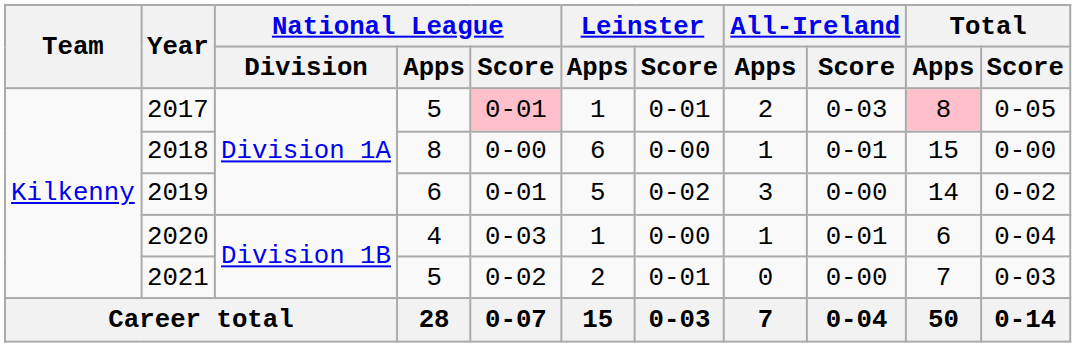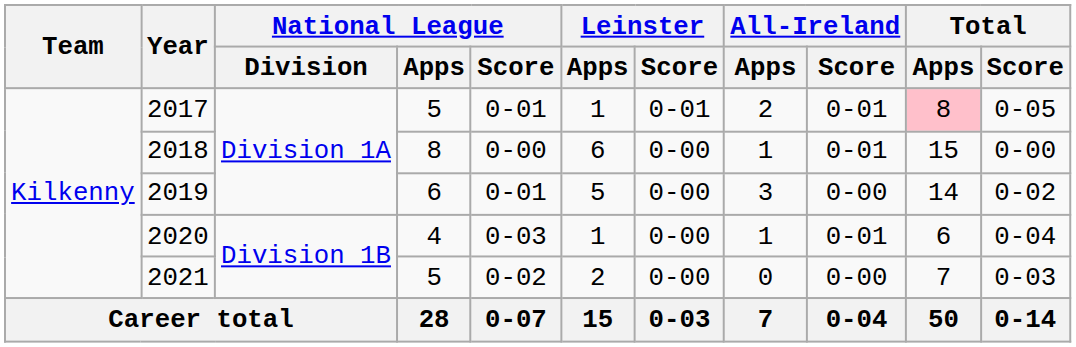2017 | National League / Score: pink background -> no background
2017 | All-Ireland / Score: 0-03 -> 0-01
2019 | Leinster / Score: 0-02 -> 0-00
2021 | Leinster / Score: 0-01 -> 0-00
